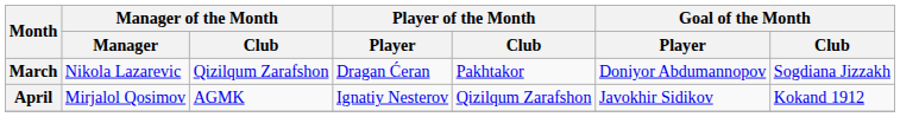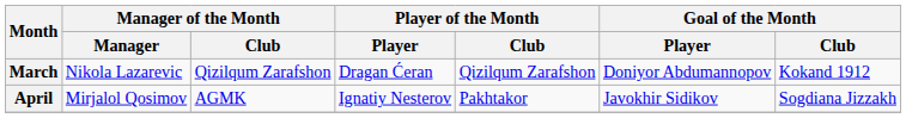March | Player of the Month / Club: Pakhtakor -> Qizilqum Zarafshon
March | Goal of the Month / Club: Sogdiana Jizzakh -> Kokand 1912
April | Player of the Month / Club: Qizilqum Zarafshon -> Pakhtakor
April | Goal of the Month / Club: Kokand 1912 -> Sogdiana Jizzakh
